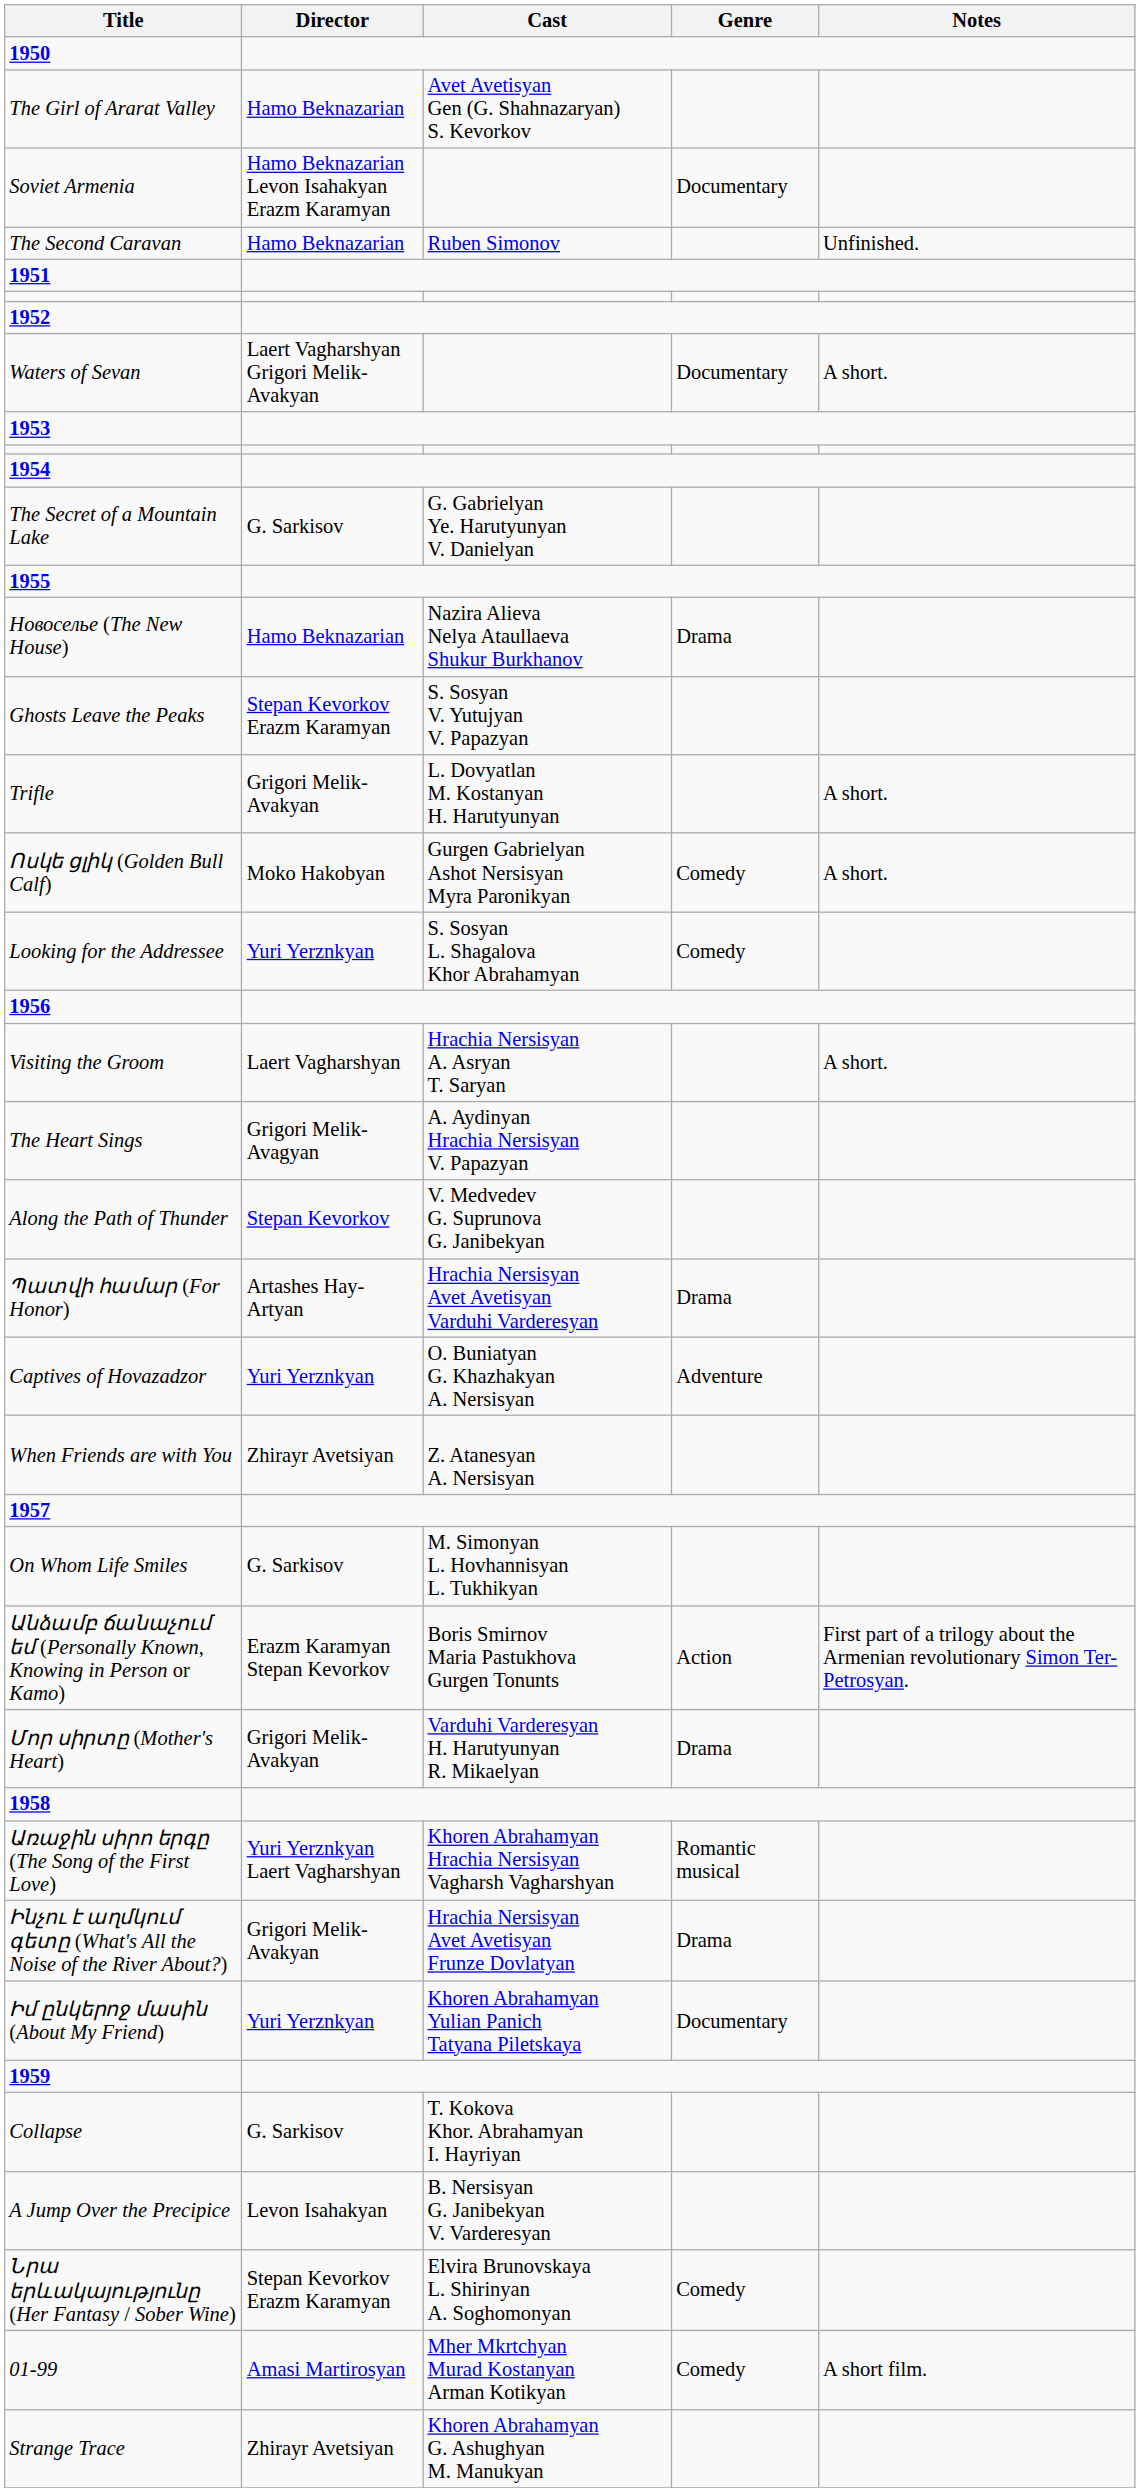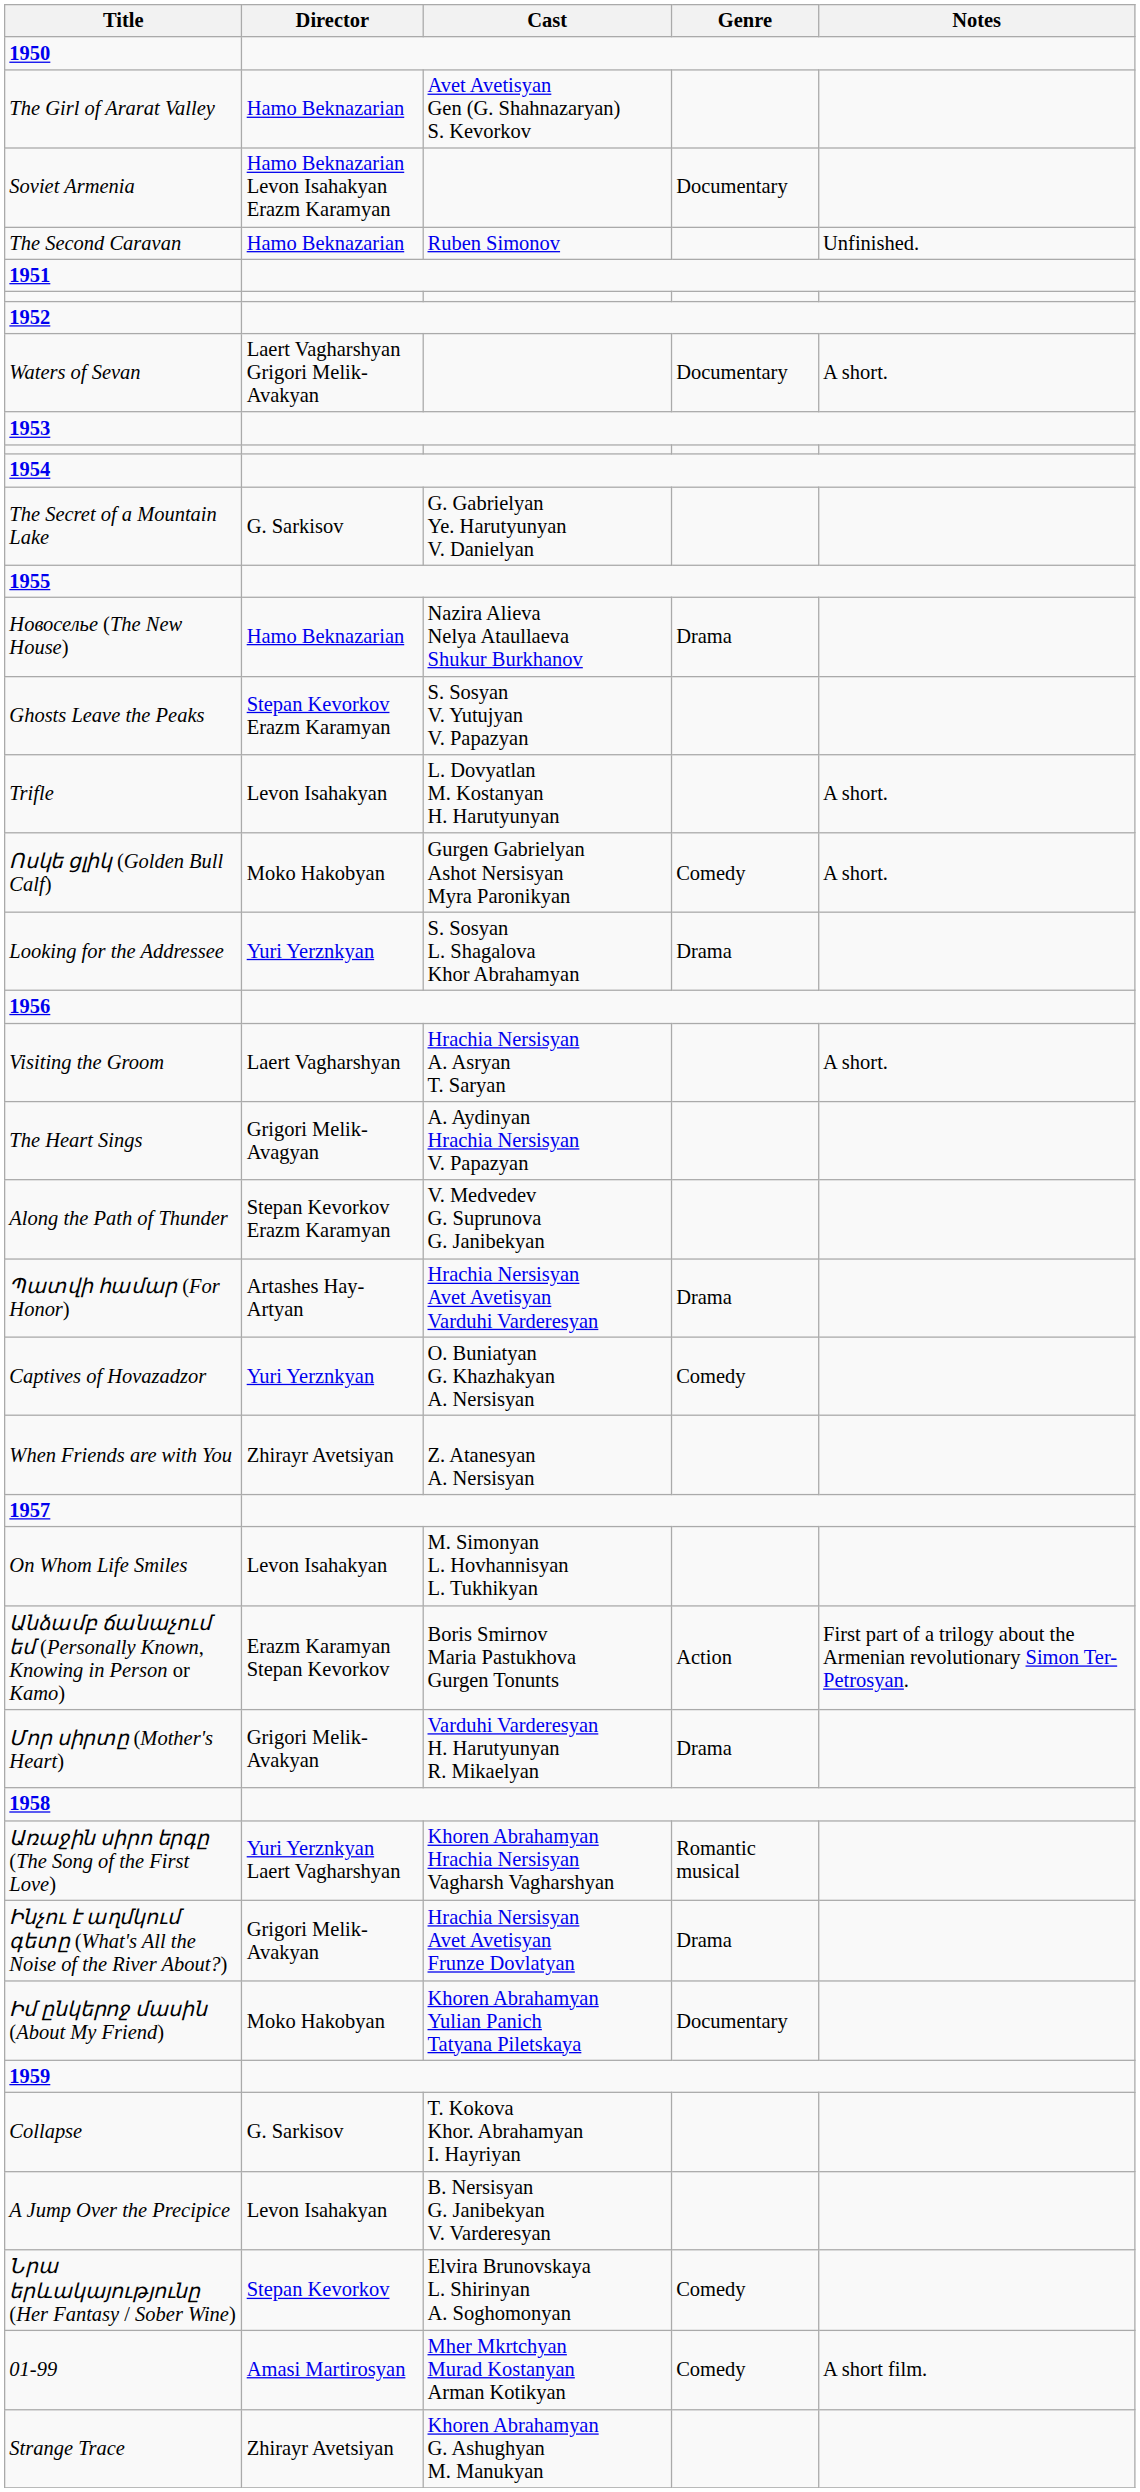Trifle | Director: Grigori Melik-Avakyan -> Levon Isahakyan
Looking for the Addressee | Genre: Comedy -> Drama
Along the Path of Thunder | Director: Stepan Kevorkov -> Stepan Kevorkov Erazm Karamyan
Captives of Hovazadzor | Genre: Adventure -> Comedy
On Whom Life Smiles | Director: G. Sarkisov -> Levon Isahakyan
Իմ ընկերոջ մասին (About My Friend) | Director: Yuri Yerznkyan -> Moko Hakobyan
Նրա երևակայությունը (Her Fantasy / Sober Wine) | Director: Stepan Kevorkov Erazm Karamyan -> Stepan Kevorkov
